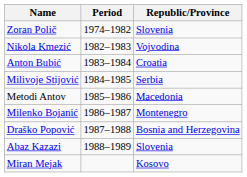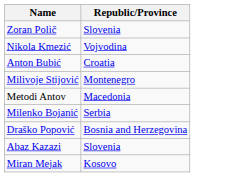- column: Period | 1974–1982 | 1982–1983 | 1983–1984 | 1984–1985 | 1985–1986 | 1986–1987 | 1987–1988 | 1988–1989
Milivoje Stijović | Republic/Province: Serbia -> Montenegro
Milenko Bojanić | Republic/Province: Montenegro -> Serbia
